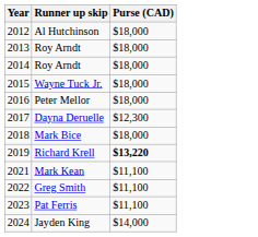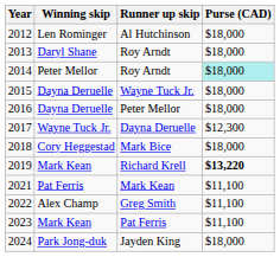+ column: Winning skip | Len Rominger | Daryl Shane | Peter Mellor | Dayna Deruelle | Dayna Deruelle | Wayne Tuck Jr. | Cory Heggestad | Mark Kean | Pat Ferris | Alex Champ | Mark Kean | Park Jong-duk
2014 / Roy Arndt | Purse (CAD): no background -> paleturquoise background
Jayden King | Purse (CAD): $14,000 -> $18,000
